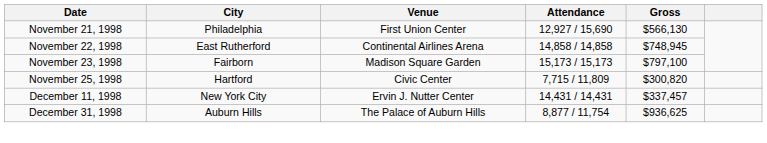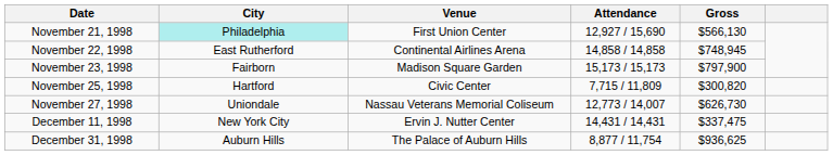November 21, 1998 | City: no background -> paleturquoise background
November 23, 1998 | Gross: $797,100 -> $797,900
+ row: November 27, 1998 | Uniondale | Nassau Veterans Memorial Coliseum | 12,773 / 14,007 | $626,730
December 11, 1998 | Gross: $337,457 -> $337,475
